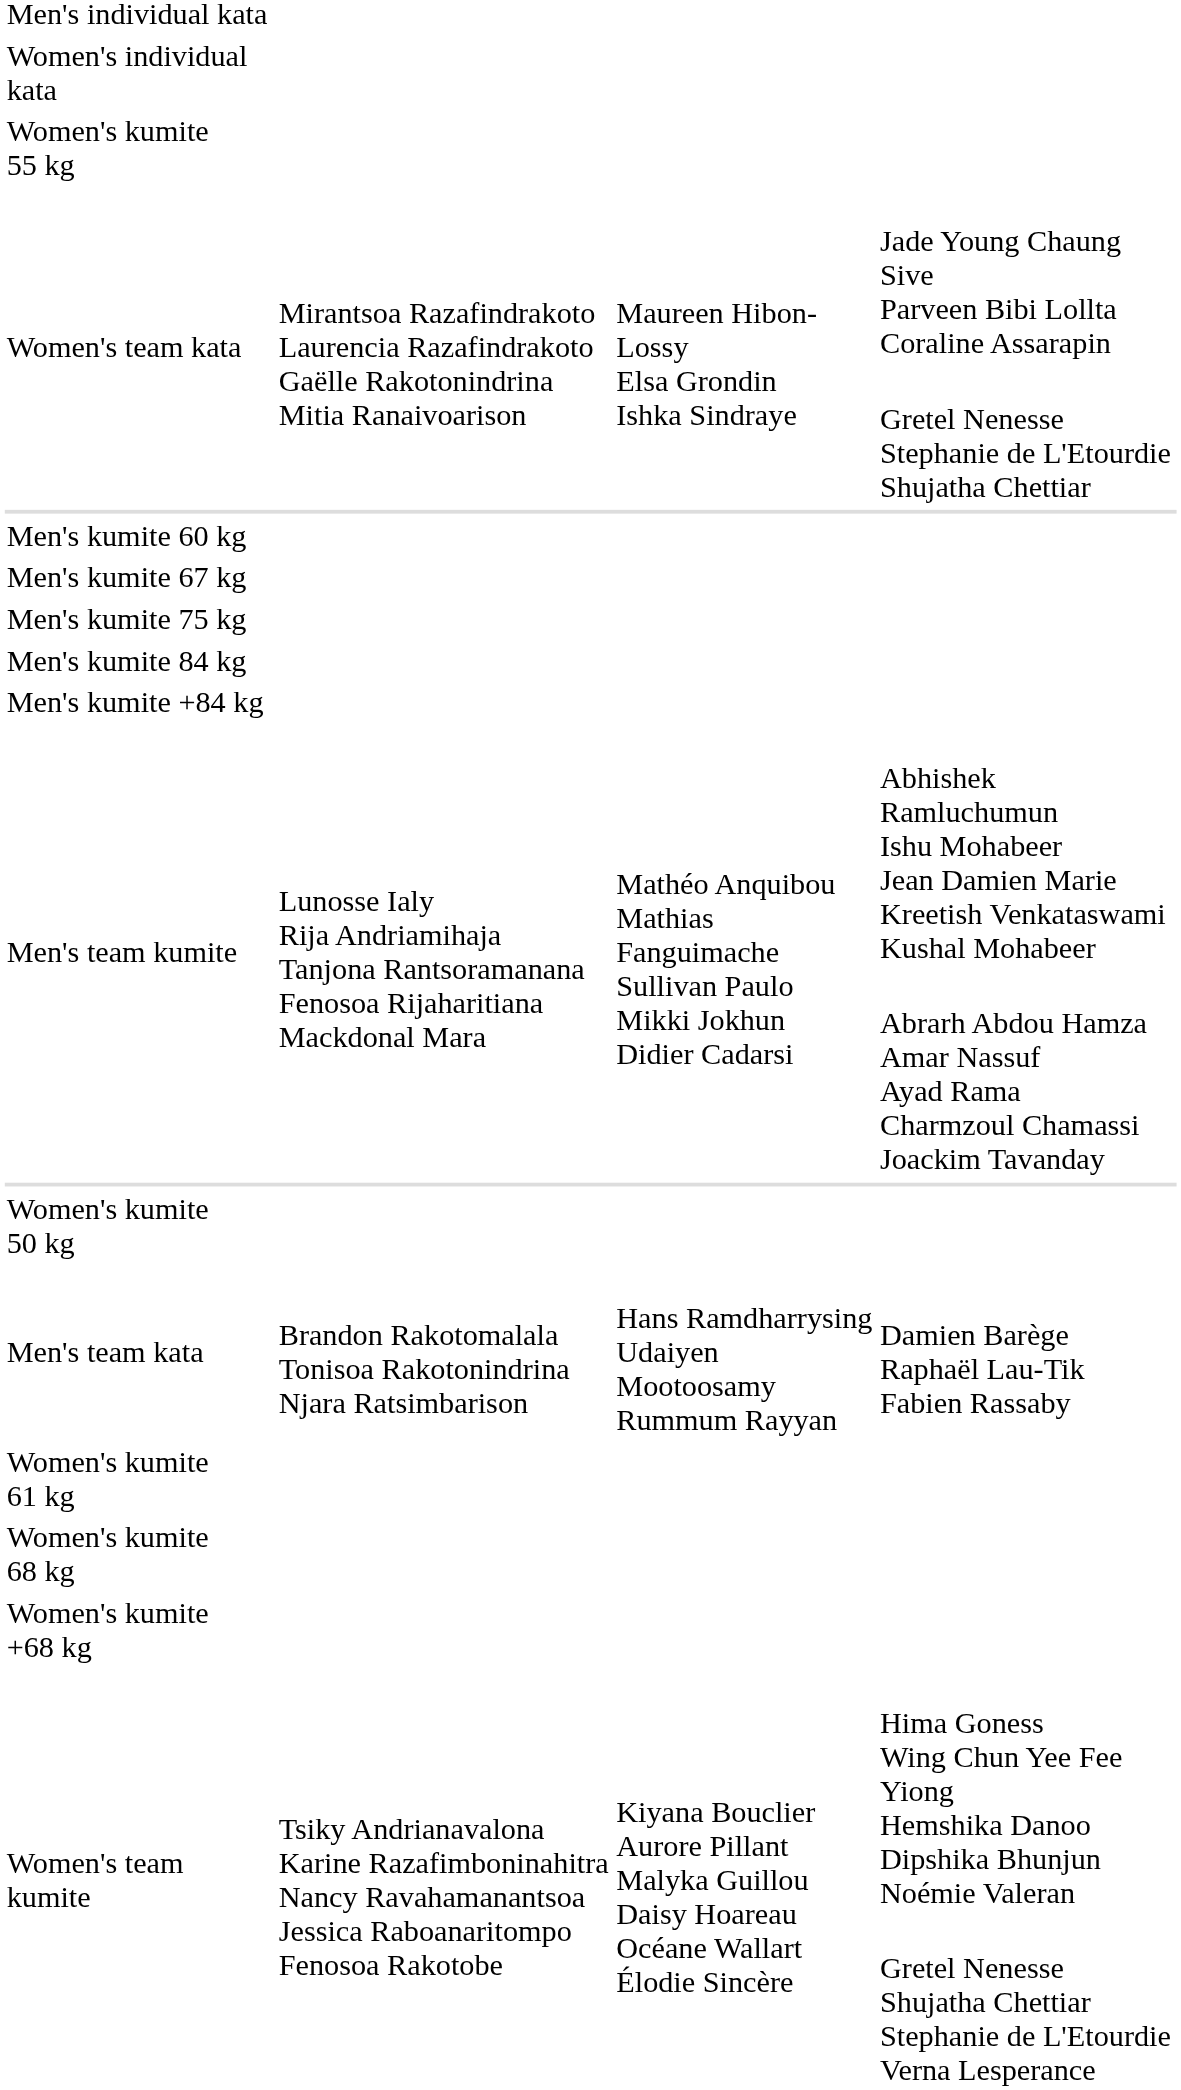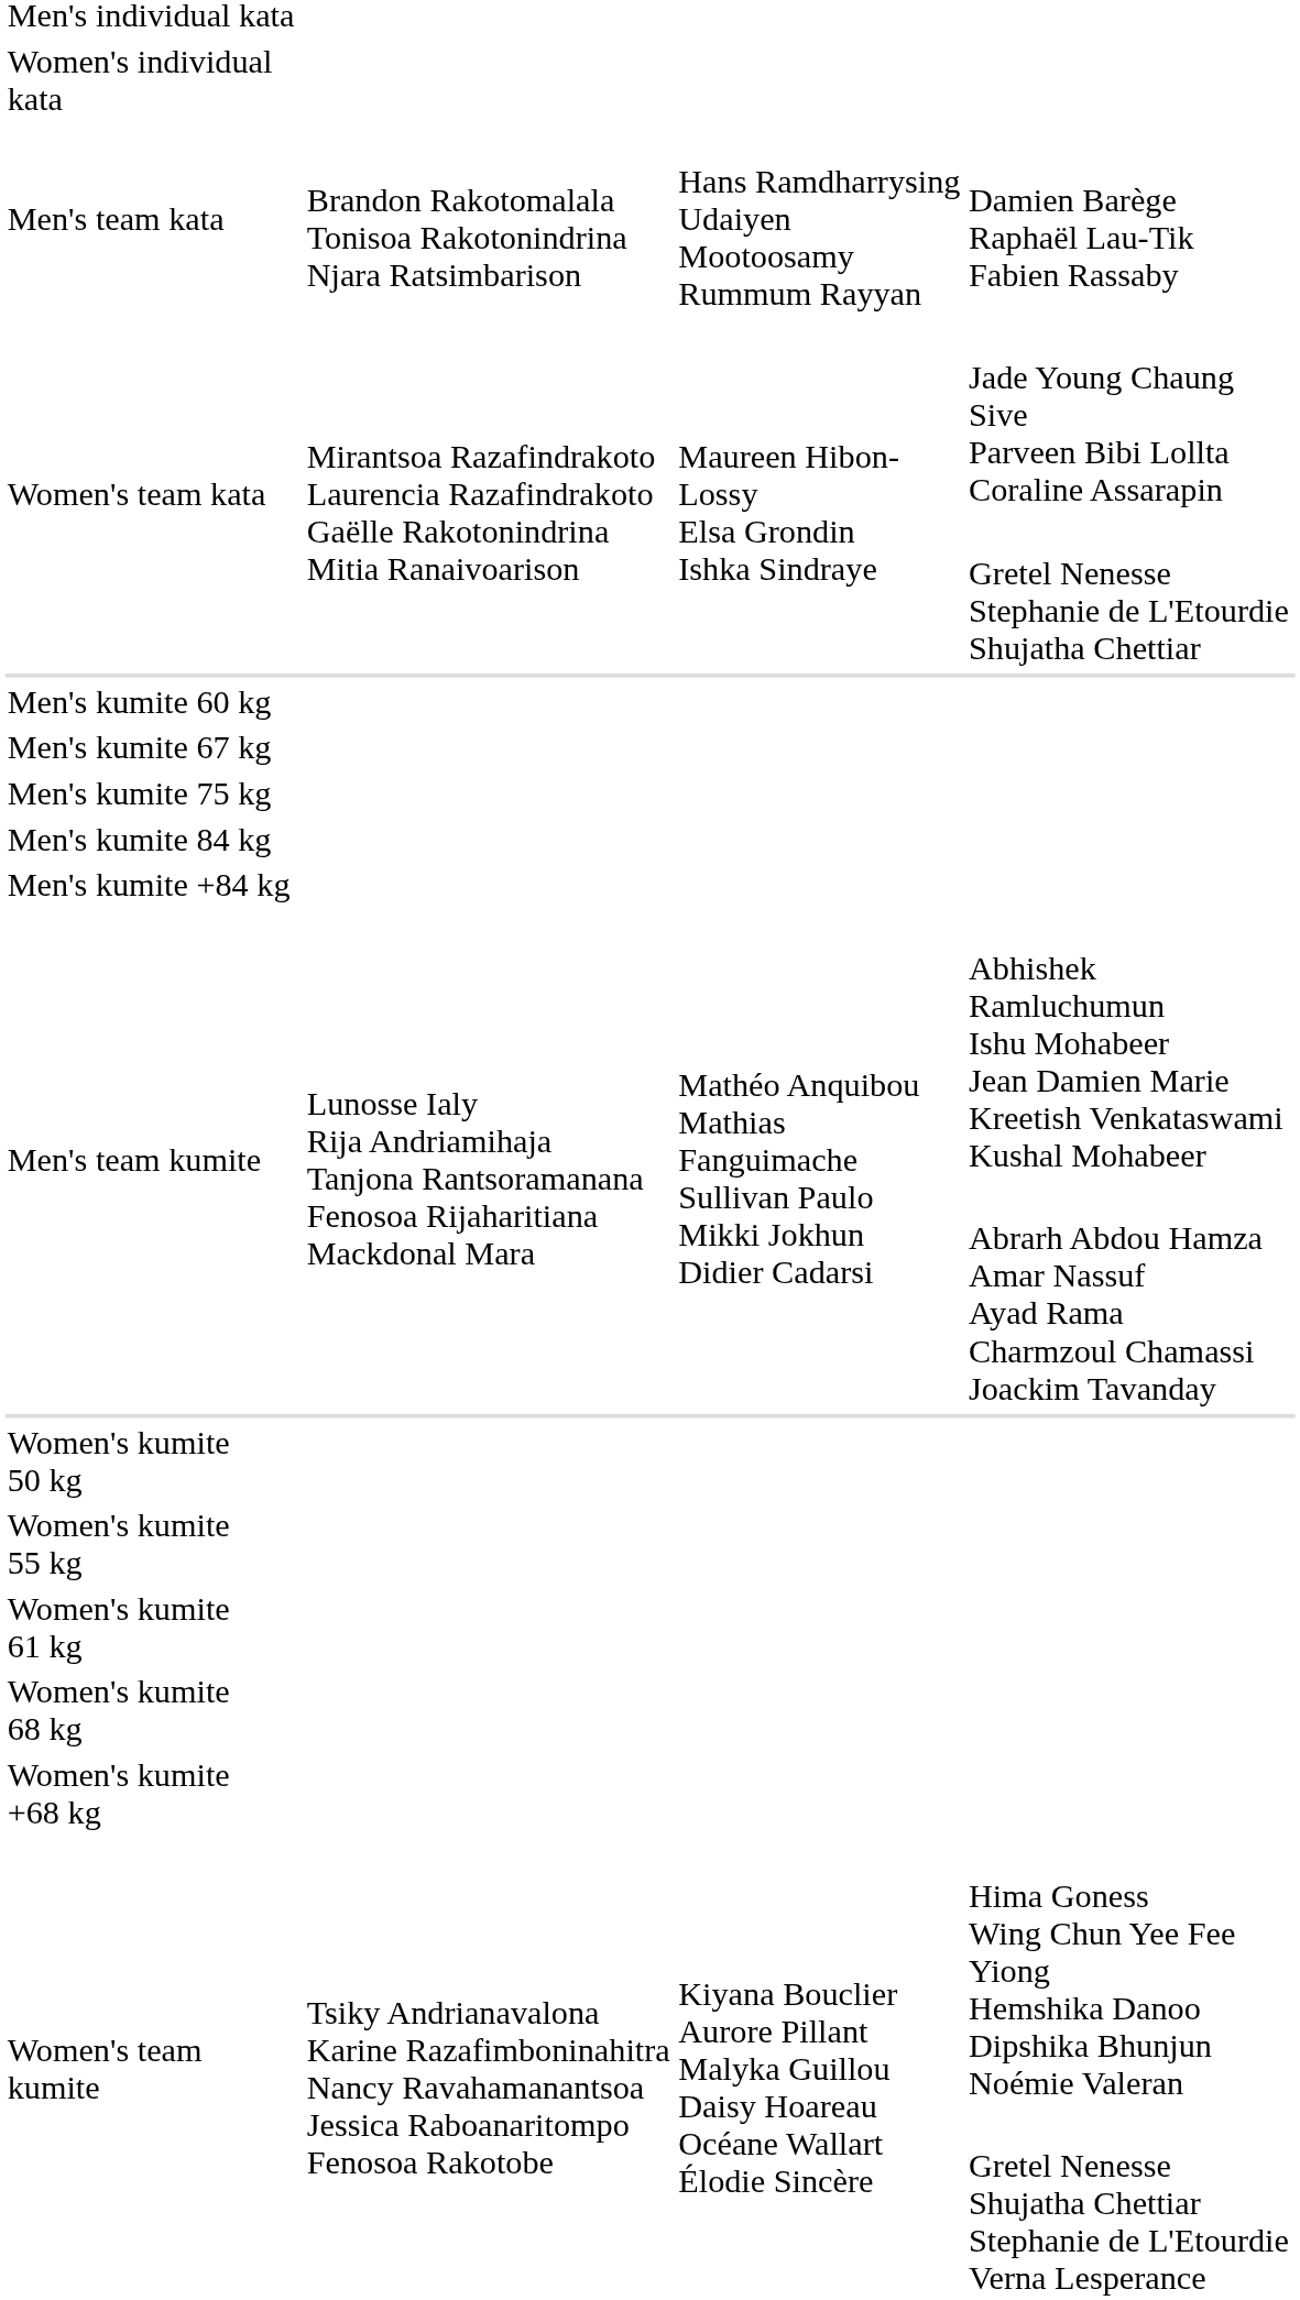rows swapped: Men's team kata <-> Women's kumite 55 kg
